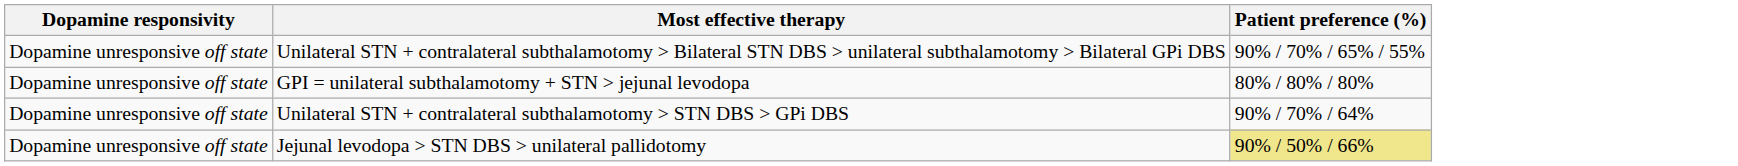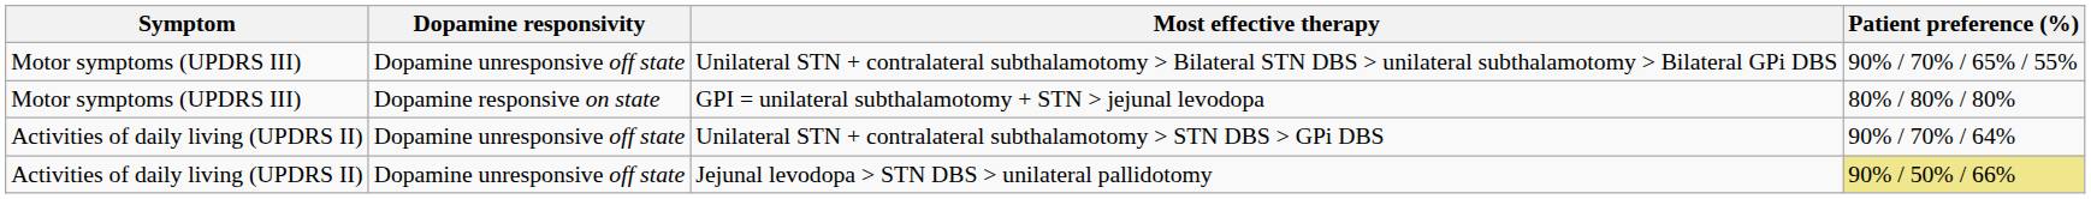+ column: Symptom | Motor symptoms (UPDRS III) | Motor symptoms (UPDRS III) | Activities of daily living (UPDRS II) | Activities of daily living (UPDRS II)
GPI = unilateral subthalamotomy + STN > jejunal levodopa | Dopamine responsivity: Dopamine unresponsive off state -> Dopamine responsive on state
